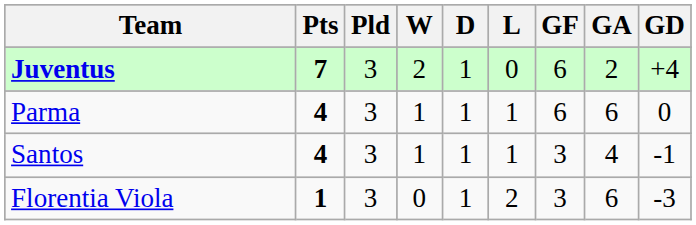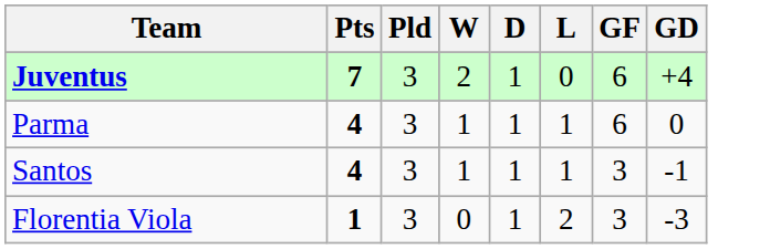- column: GA | 2 | 6 | 4 | 6
